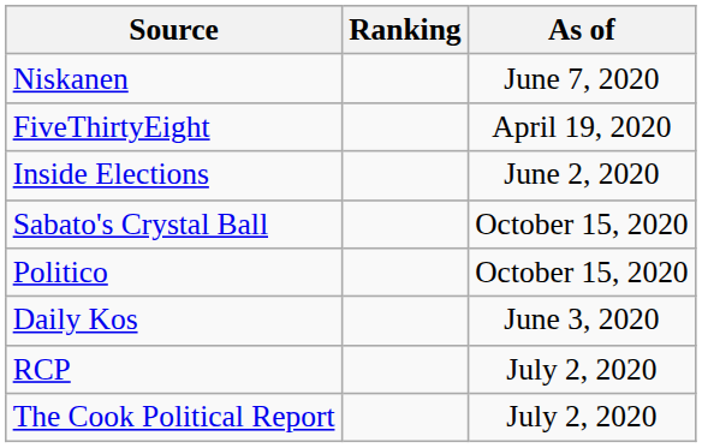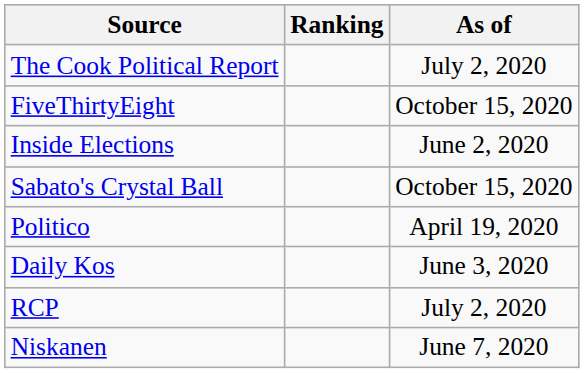rows swapped: The Cook Political Report <-> Niskanen
FiveThirtyEight | As of: April 19, 2020 -> October 15, 2020
Politico | As of: October 15, 2020 -> April 19, 2020
